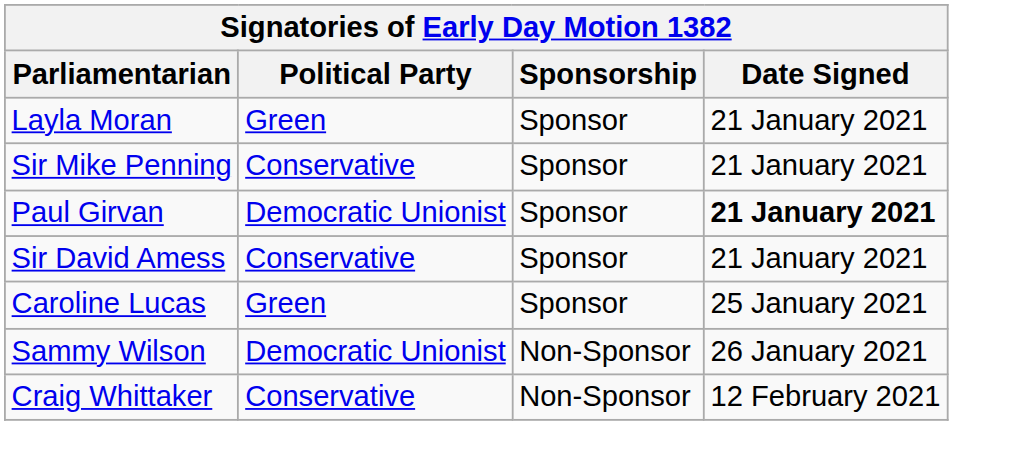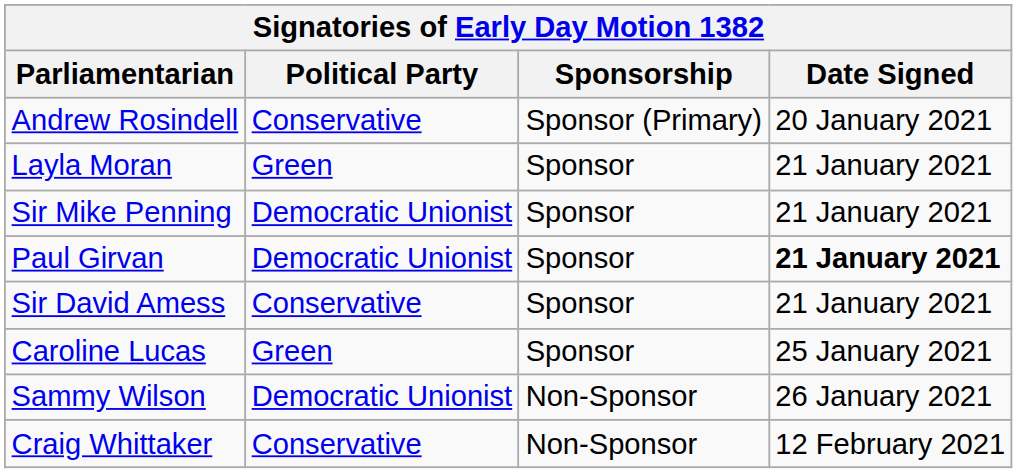+ row: Andrew Rosindell | Conservative | Sponsor (Primary) | 20 January 2021
Sir Mike Penning | Political Party: Conservative -> Democratic Unionist
